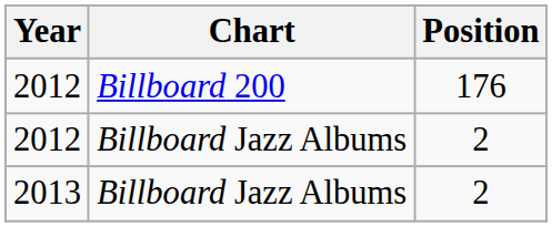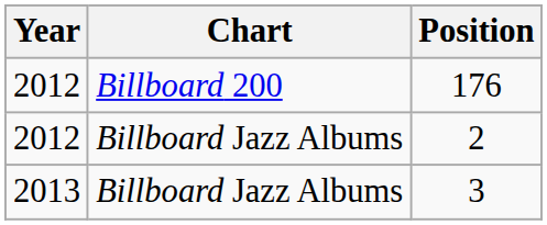2013 | Position: 2 -> 3
